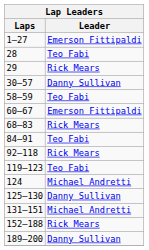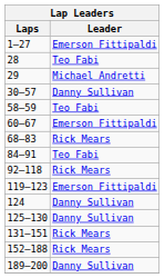29 | Leader: Rick Mears -> Michael Andretti
119–123 | Leader: Teo Fabi -> Emerson Fittipaldi
124 | Leader: Michael Andretti -> Danny Sullivan
131–151 | Leader: Michael Andretti -> Rick Mears
